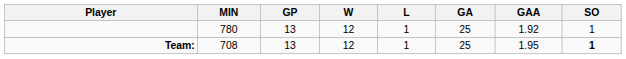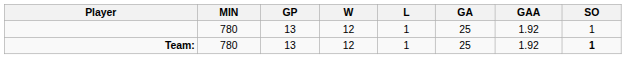Team: | MIN: 708 -> 780
Team: | GAA: 1.95 -> 1.92
